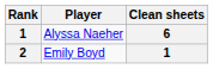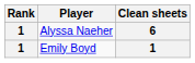Emily Boyd | Rank: 2 -> 1
